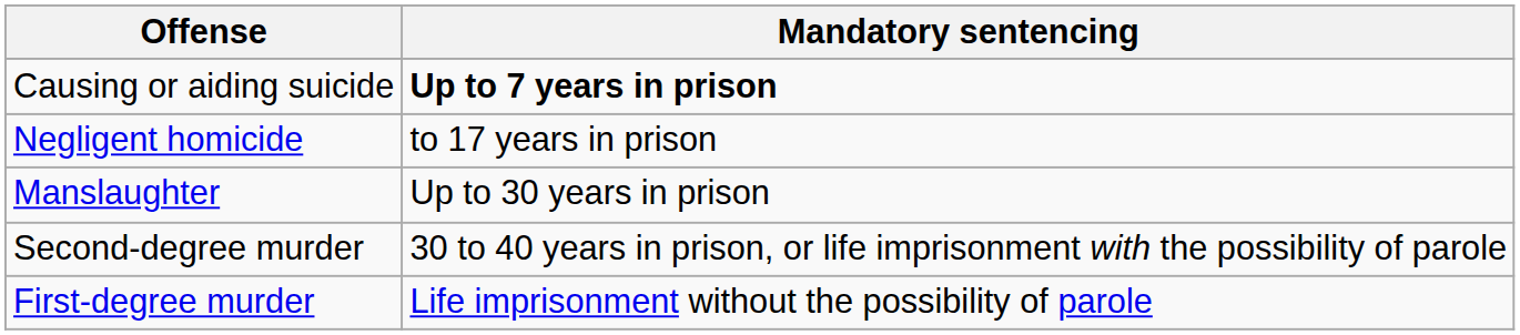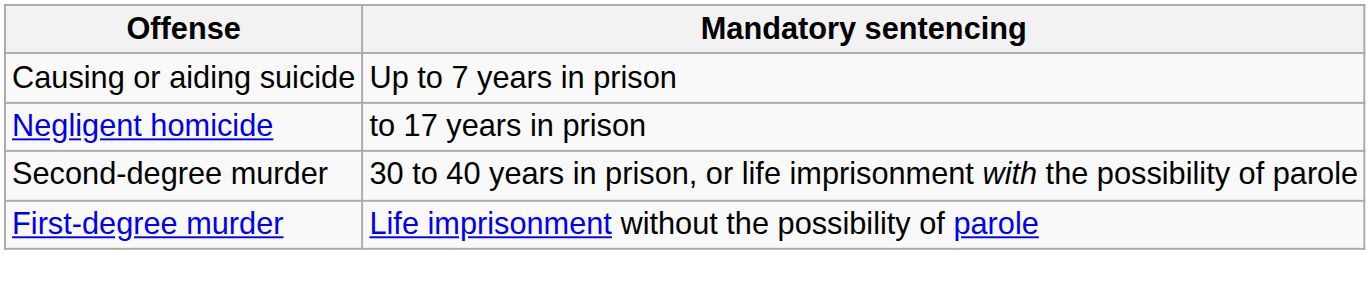Causing or aiding suicide | Mandatory sentencing: bold -> normal
- row: Manslaughter | Up to 30 years in prison
